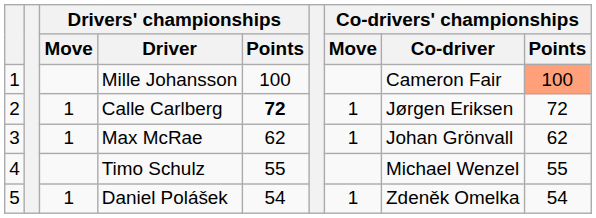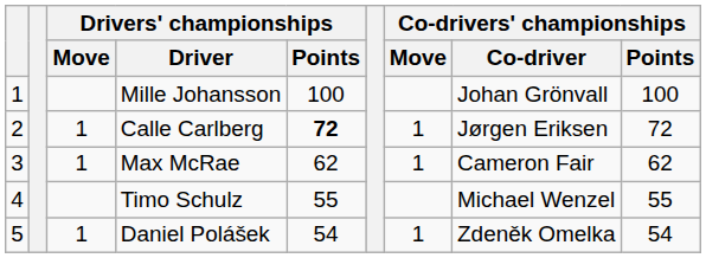Mille Johansson | Co-drivers' championships / Co-driver: Cameron Fair -> Johan Grönvall
Mille Johansson | Co-drivers' championships / Points: lightsalmon background -> no background
Max McRae | Co-drivers' championships / Co-driver: Johan Grönvall -> Cameron Fair
